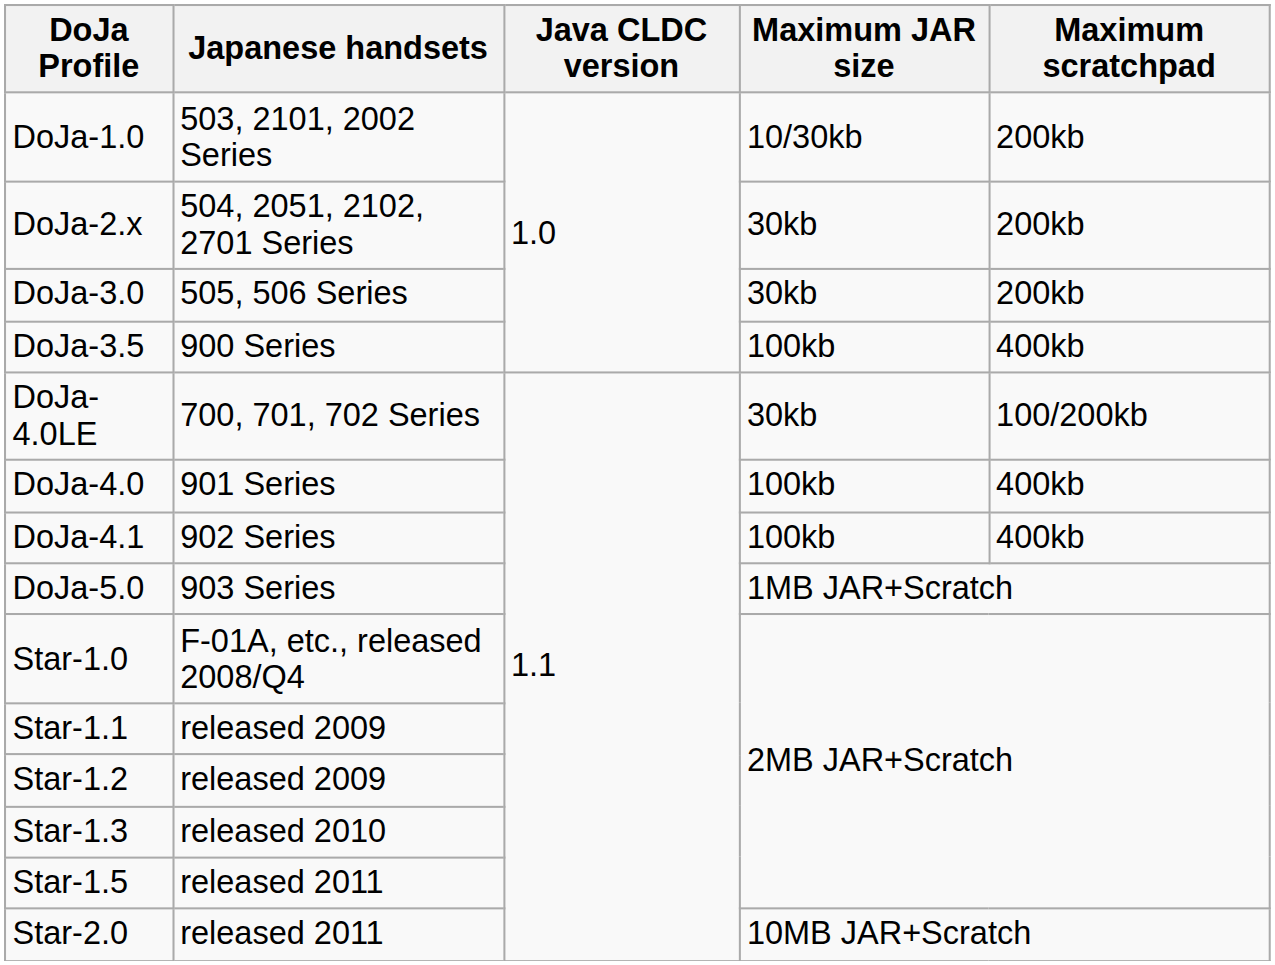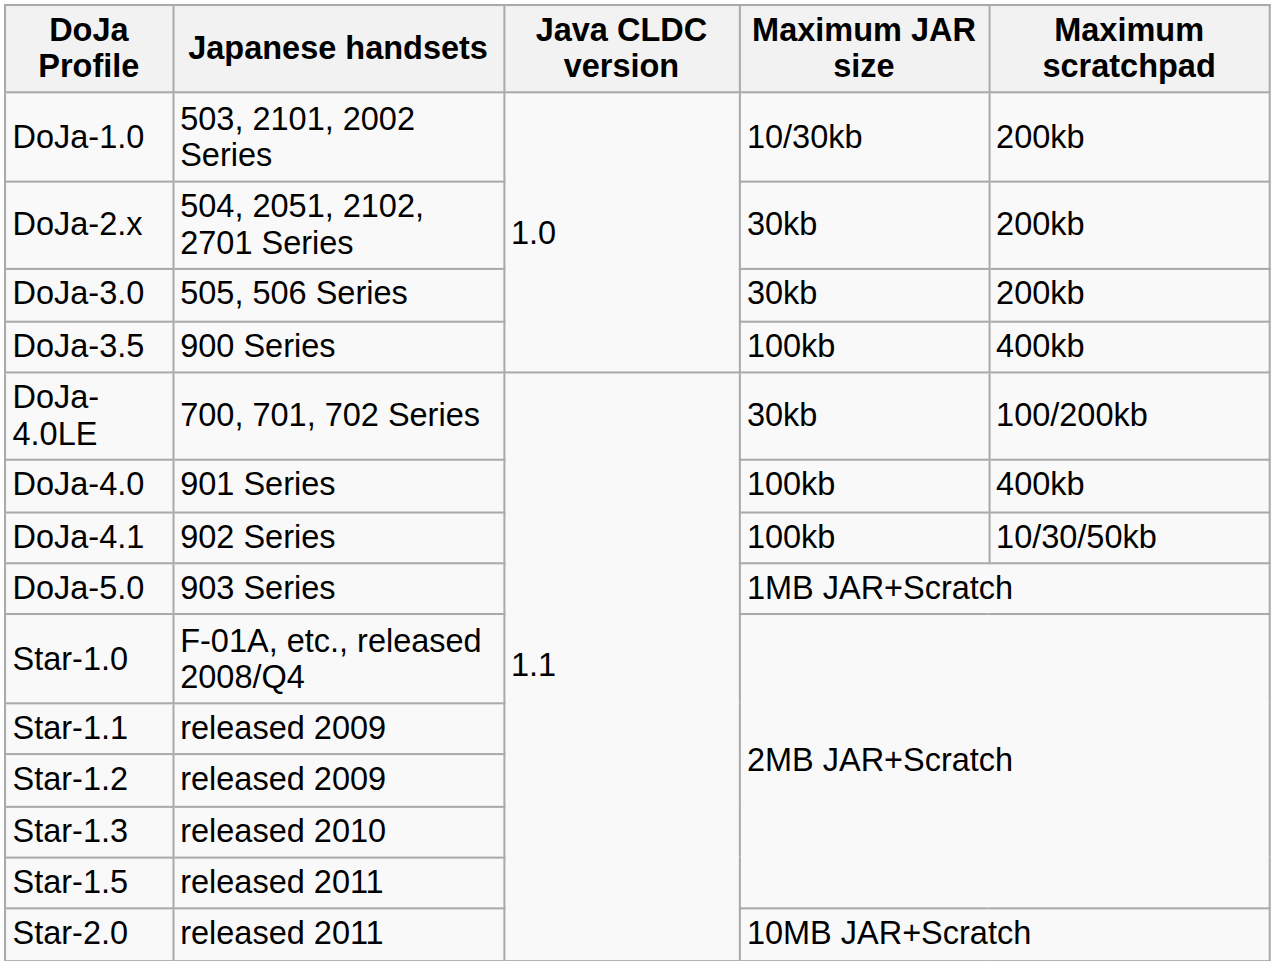DoJa-4.1 | Maximum scratchpad: 400kb -> 10/30/50kb
